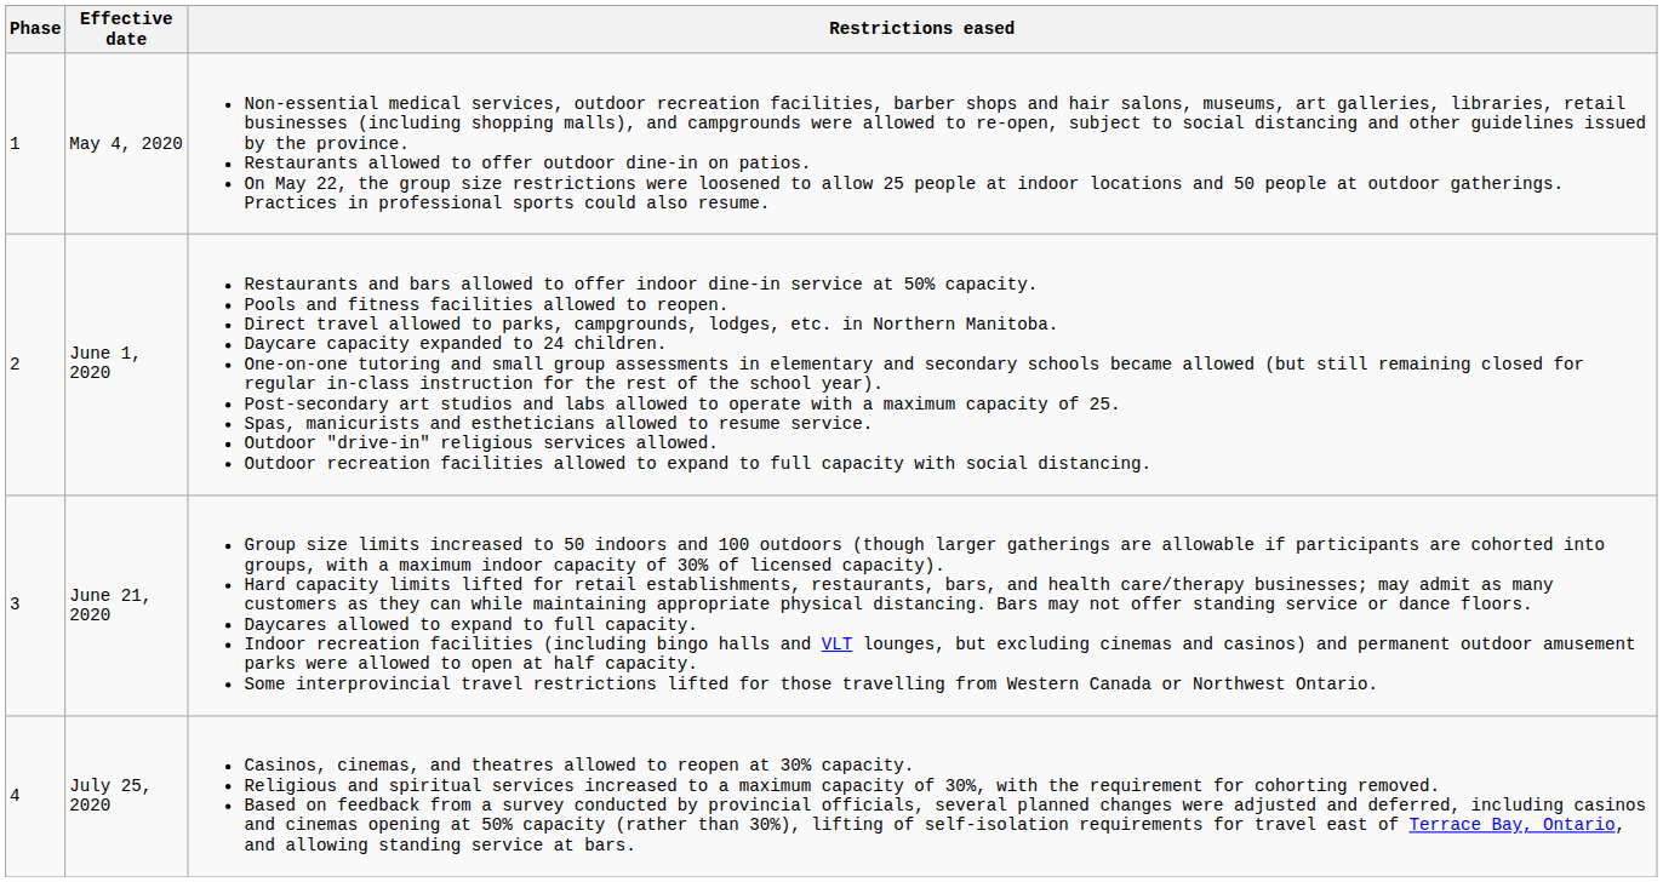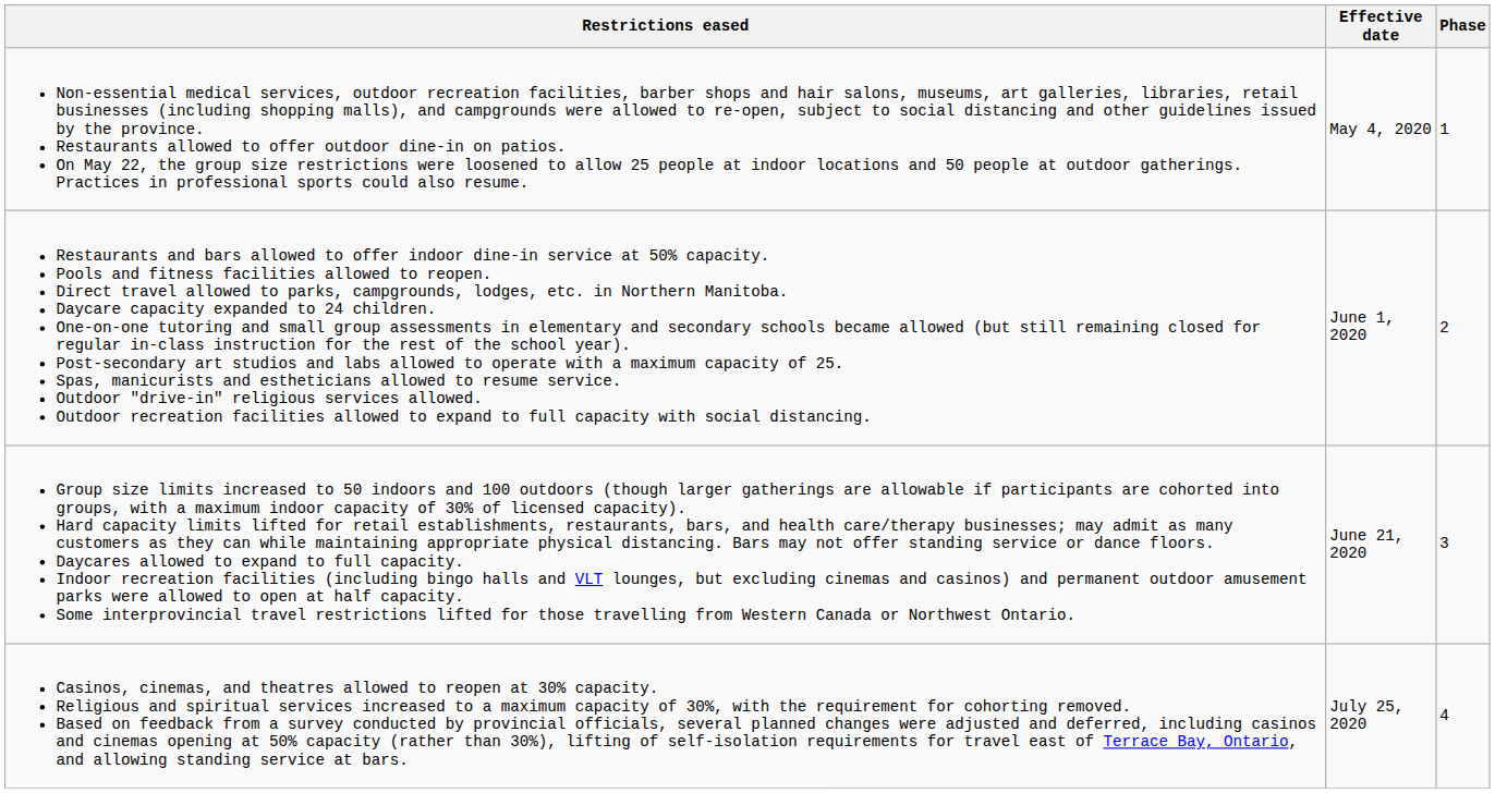columns swapped: Phase <-> Restrictions eased
